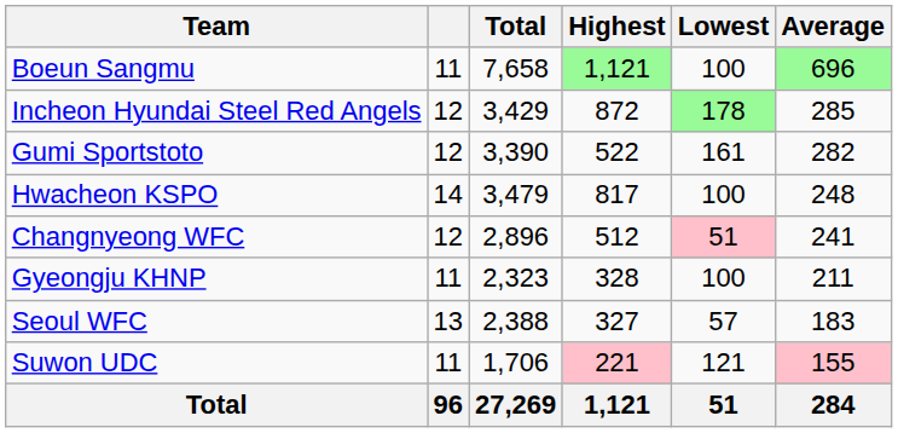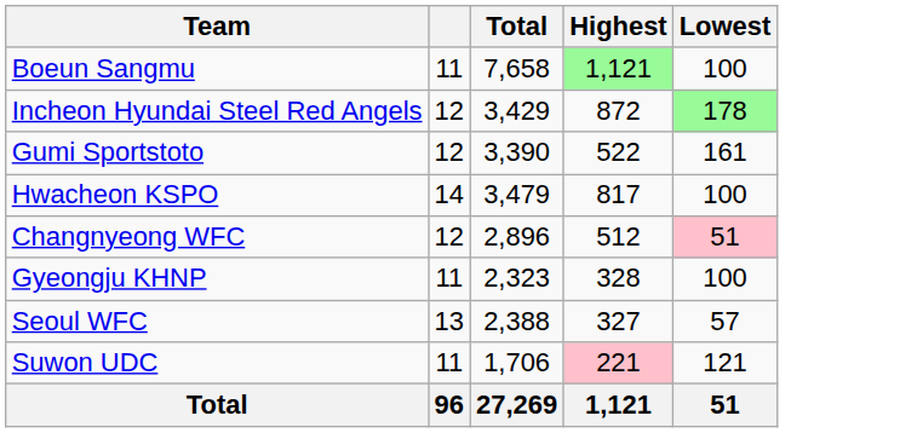- column: Average | 696 | 285 | 282 | 248 | 241 | 211 | 183 | 155 | 284
